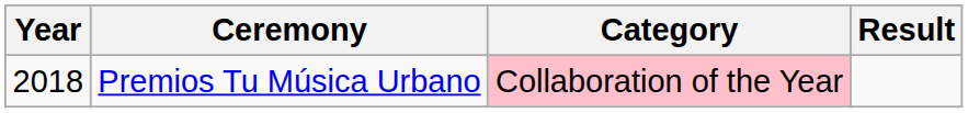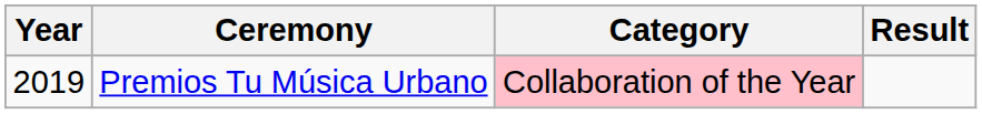Premios Tu Música Urbano | Year: 2018 -> 2019
